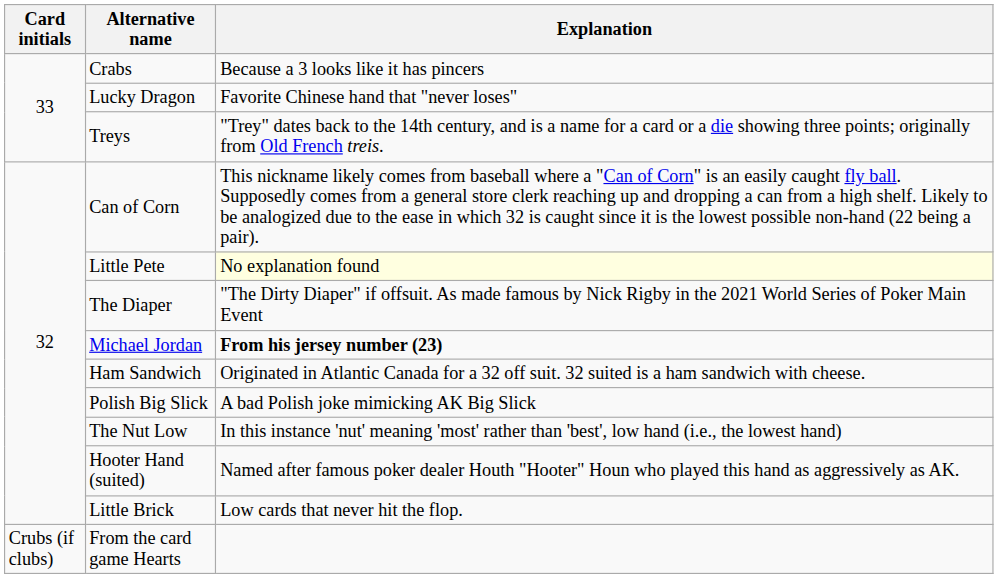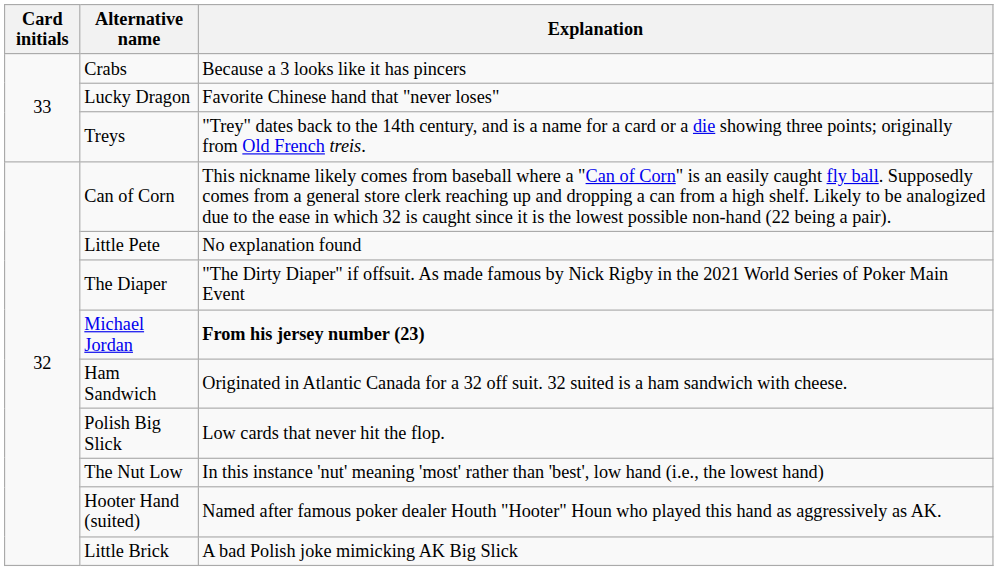Little Pete | Explanation: lightyellow background -> no background
Polish Big Slick | Explanation: A bad Polish joke mimicking AK Big Slick -> Low cards that never hit the flop.
Little Brick | Explanation: Low cards that never hit the flop. -> A bad Polish joke mimicking AK Big Slick
- row: Crubs (if clubs) | From the card game Hearts
